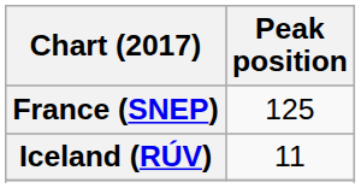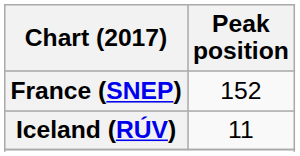France (SNEP) | Peak position: 125 -> 152
